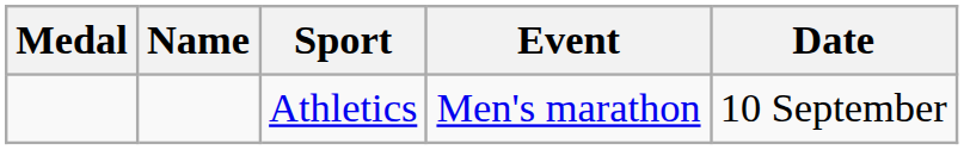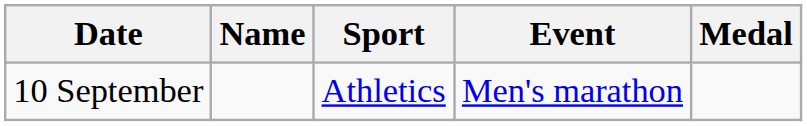columns swapped: Medal <-> Date
